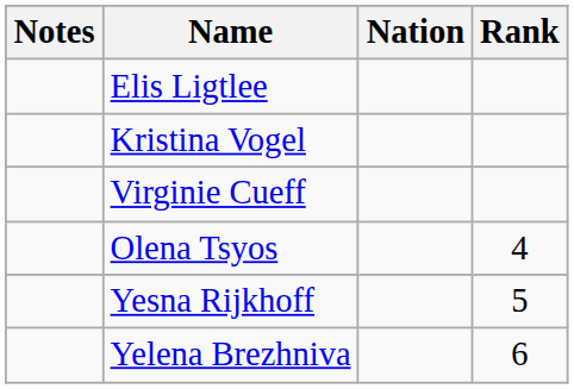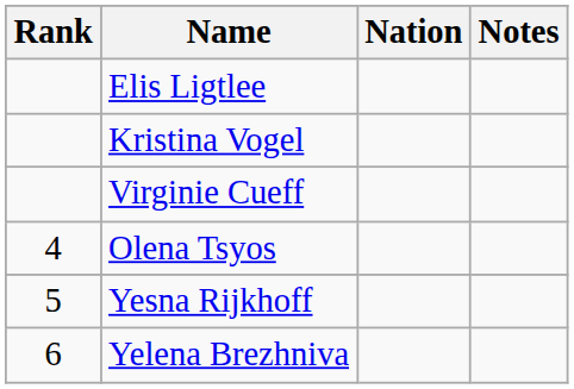columns swapped: Rank <-> Notes
